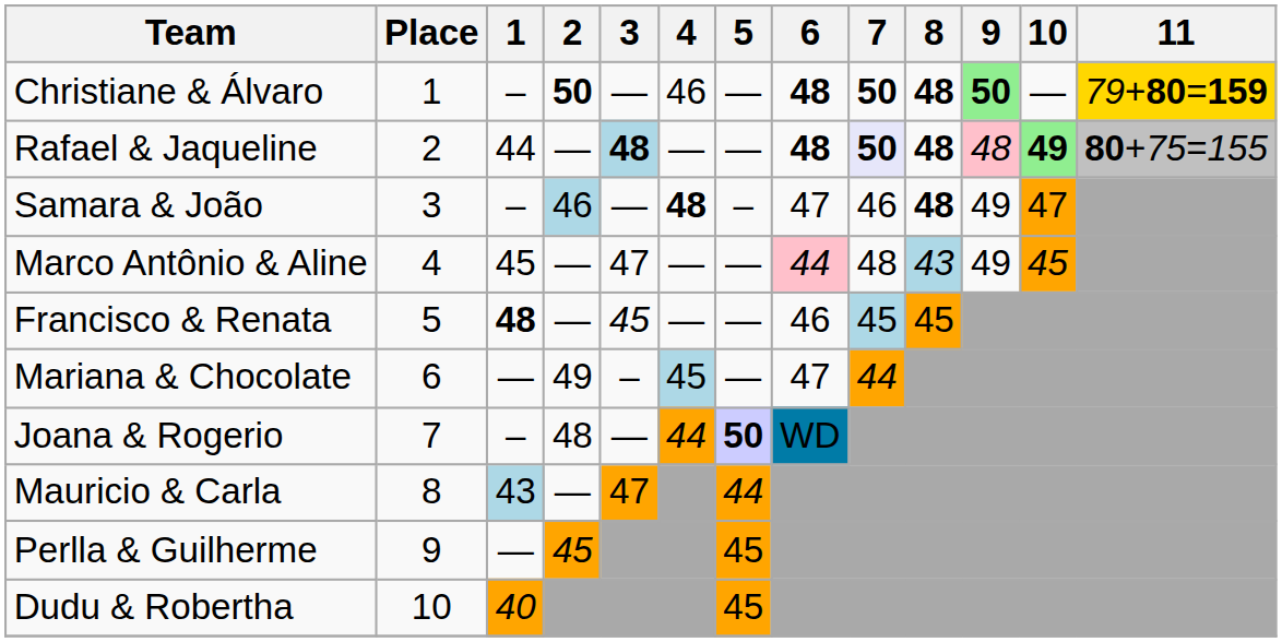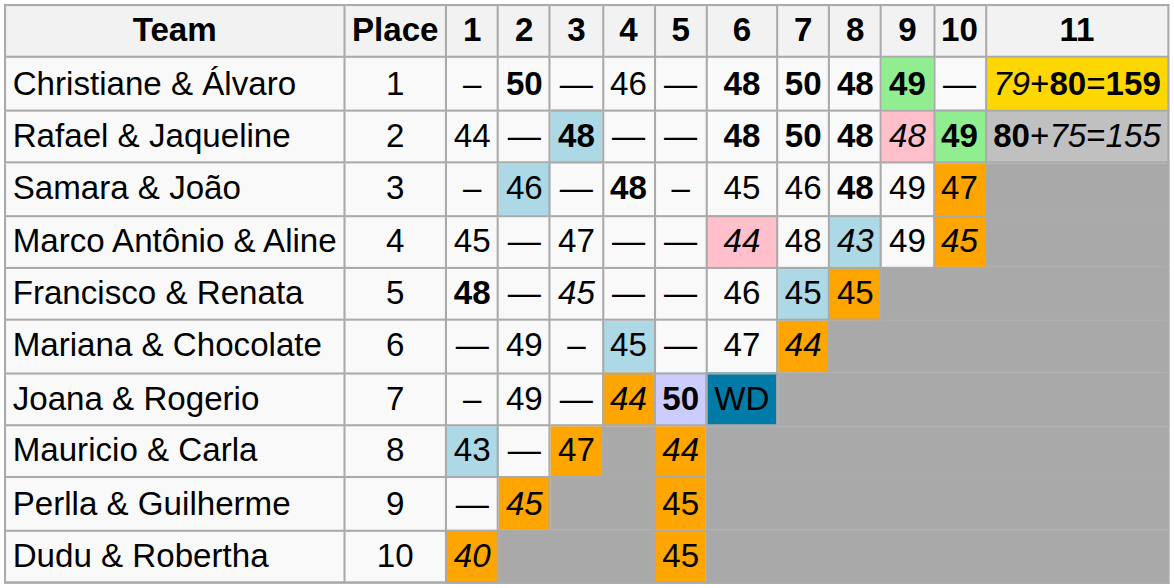Christiane & Álvaro | 9: 50 -> 49
Rafael & Jaqueline | 7: lavender background -> no background
Samara & João | 6: 47 -> 45
Joana & Rogerio | 2: 48 -> 49
